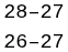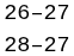rows swapped: 26–27 <-> 28–27
